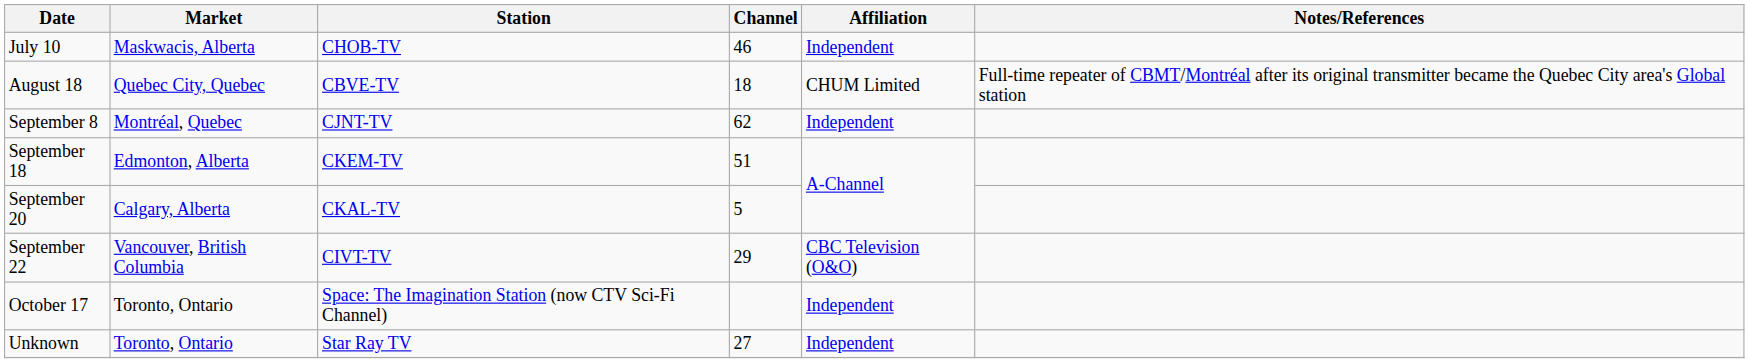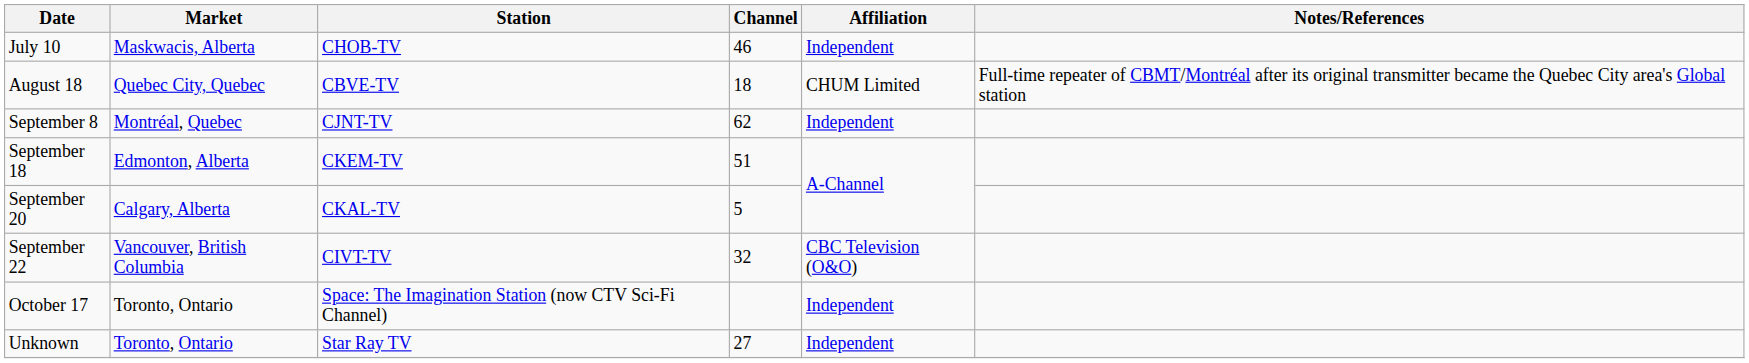September 22 | Channel: 29 -> 32
